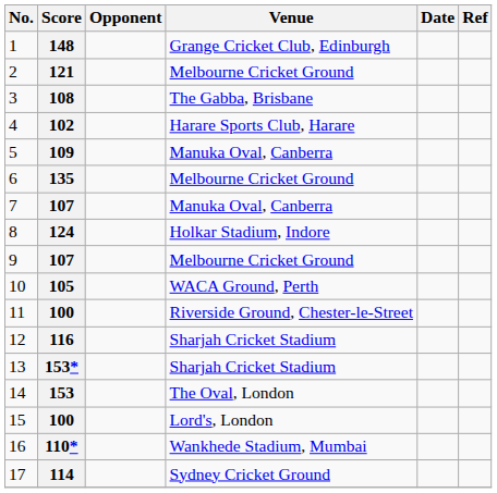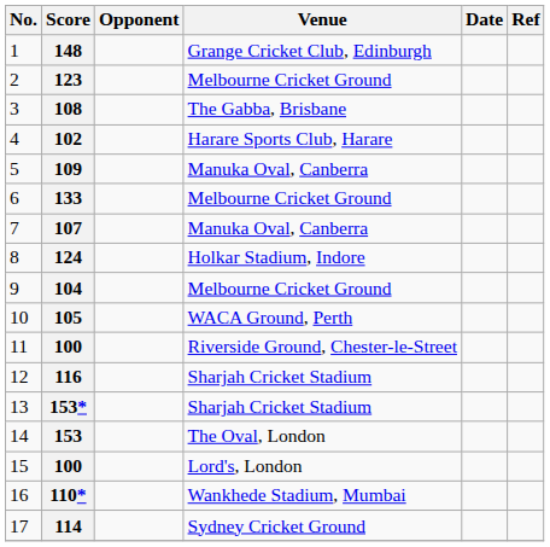2 | Score: 121 -> 123
6 | Score: 135 -> 133
9 | Score: 107 -> 104
